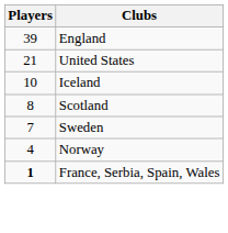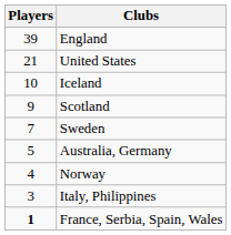Scotland | Players: 8 -> 9
+ row: 5 | Australia, Germany
+ row: 3 | Italy, Philippines
